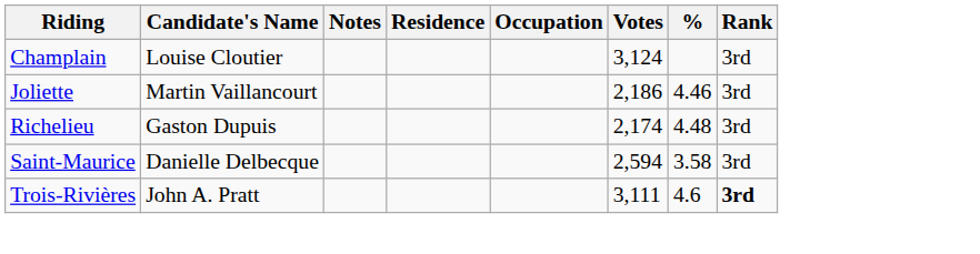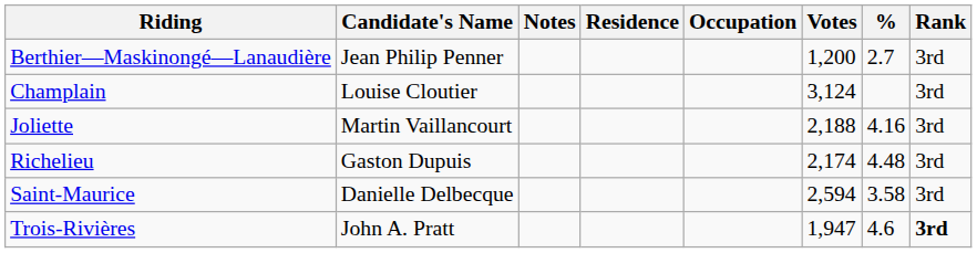+ row: Berthier—Maskinongé—Lanaudière | Jean Philip Penner | 1,200 | 2.7 | 3rd
Joliette | Votes: 2,186 -> 2,188
Joliette | %: 4.46 -> 4.16
Trois-Rivières | Votes: 3,111 -> 1,947
